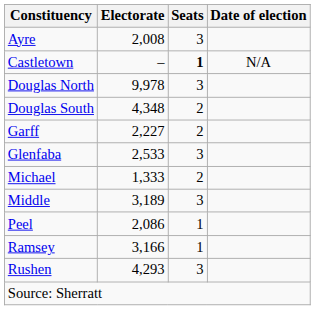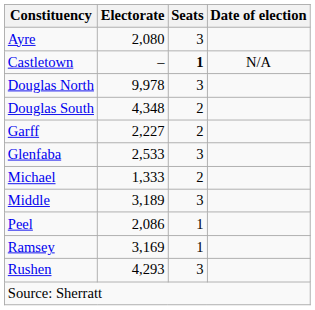Ayre | Electorate: 2,008 -> 2,080
Ramsey | Electorate: 3,166 -> 3,169
